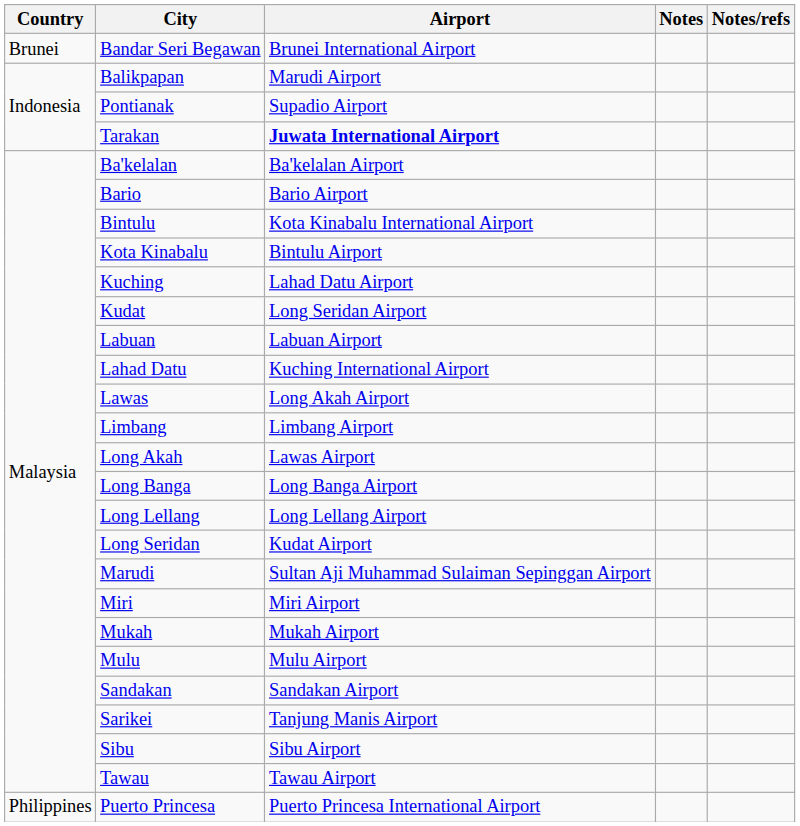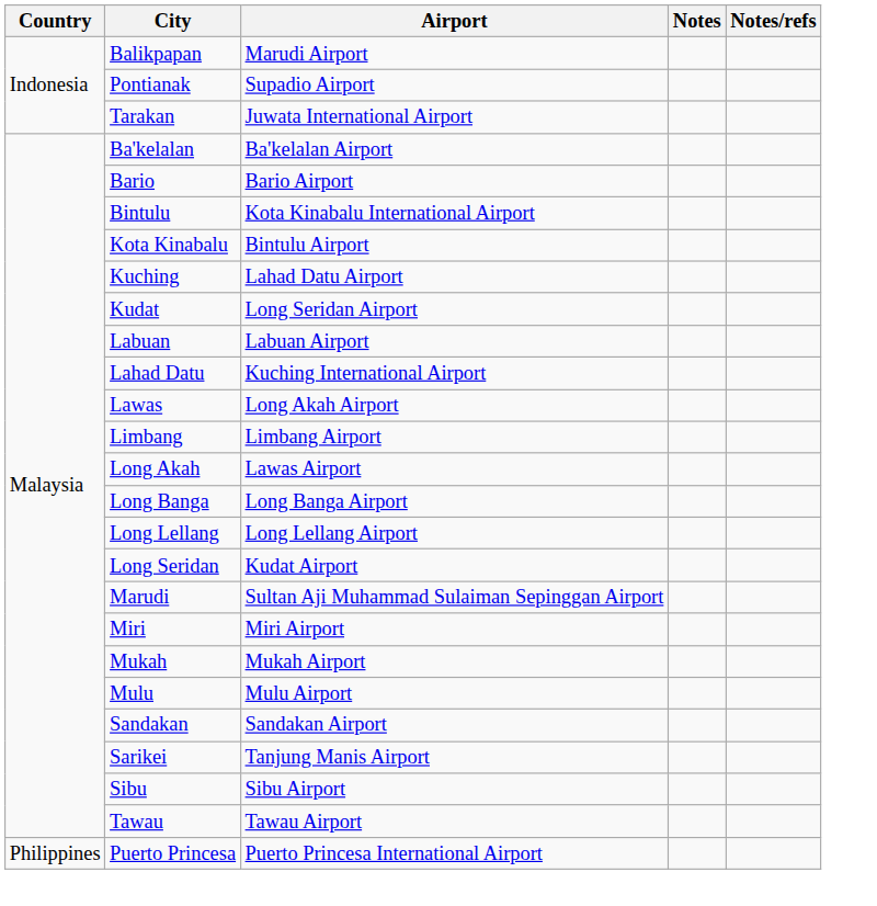- row: Brunei | Bandar Seri Begawan | Brunei International Airport
Tarakan | Airport: bold -> normal
